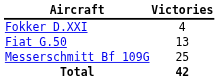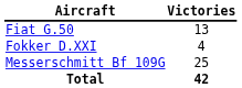rows swapped: Fokker D.XXI <-> Fiat G.50
